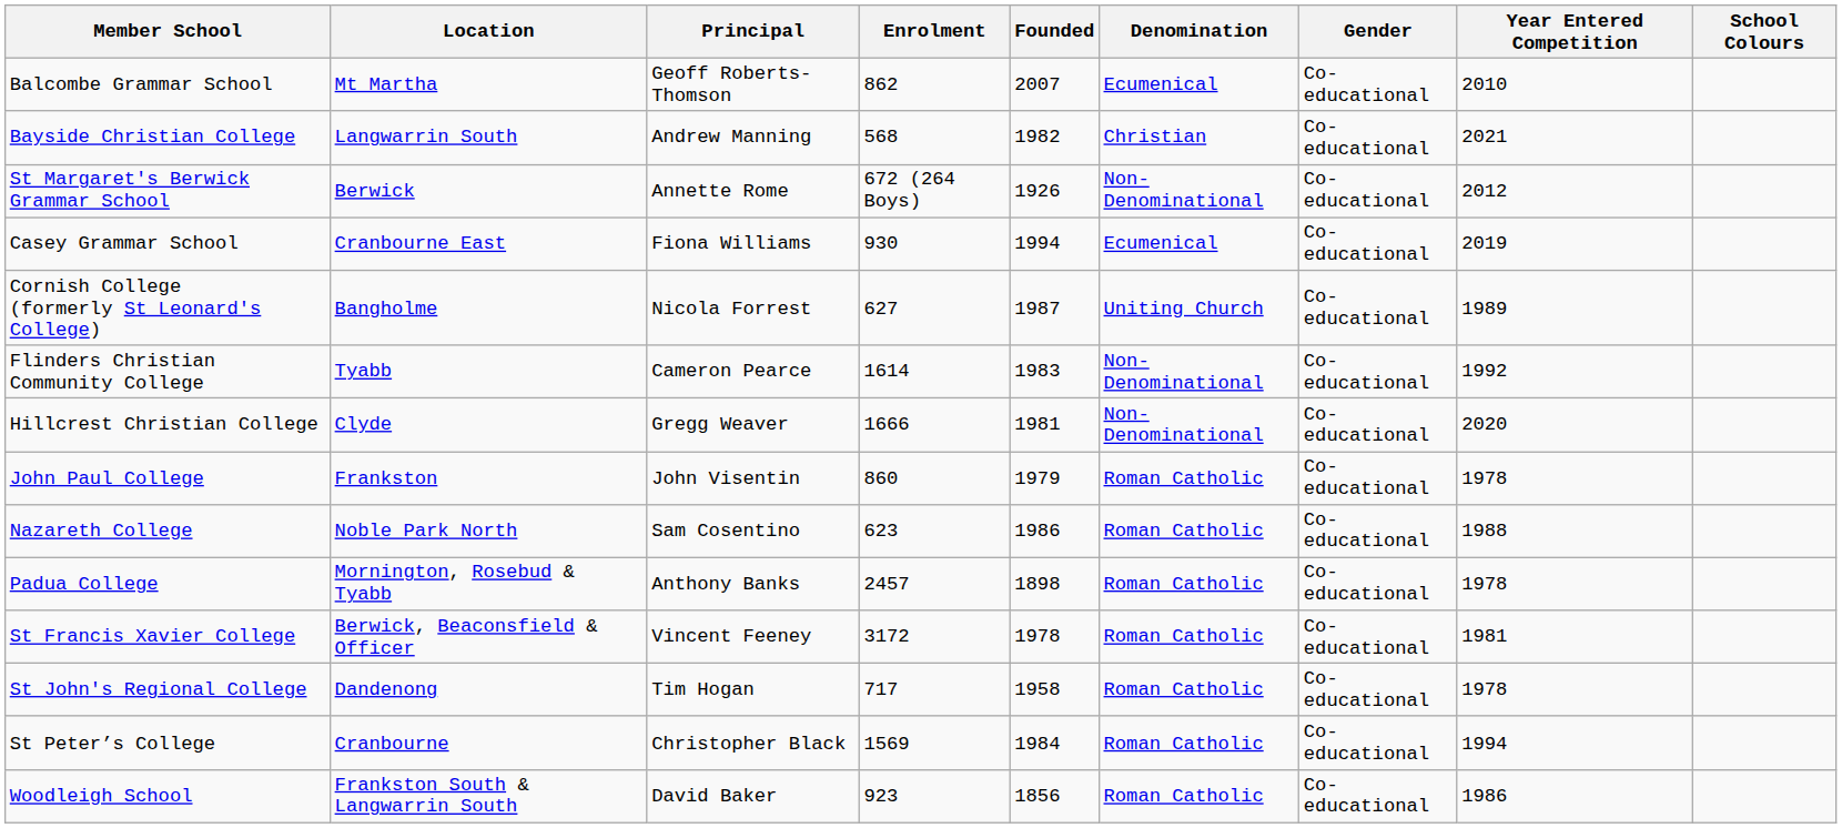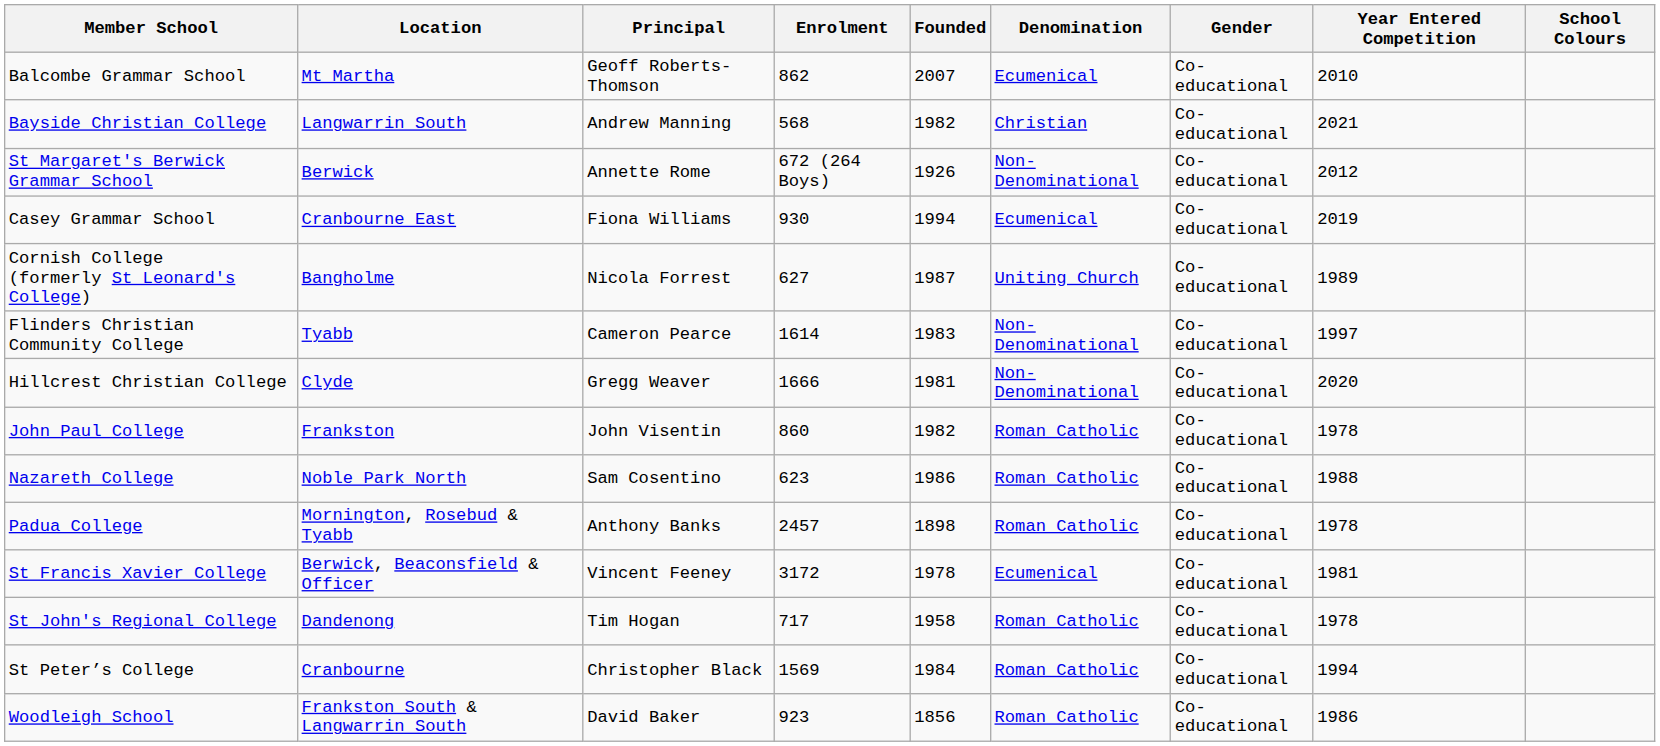Flinders Christian Community College | Year Entered Competition: 1992 -> 1997
John Paul College | Founded: 1979 -> 1982
St Francis Xavier College | Denomination: Roman Catholic -> Ecumenical
